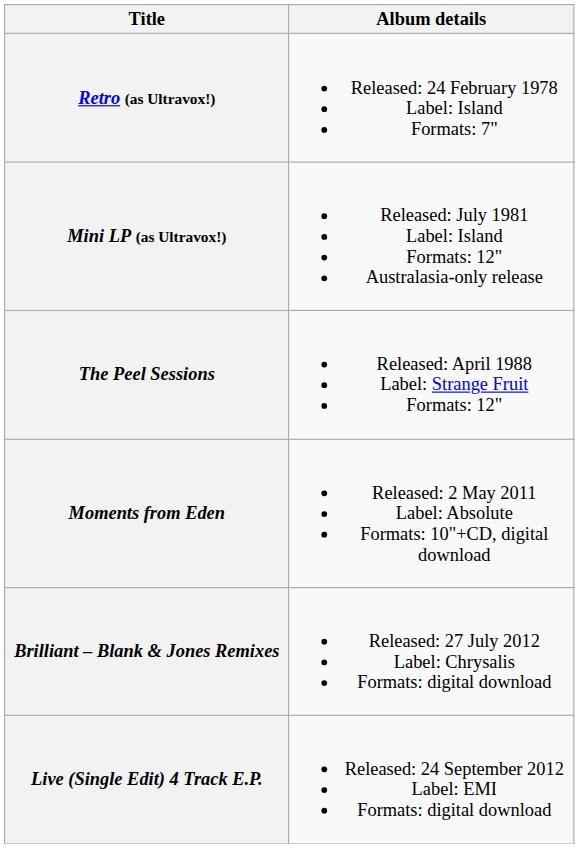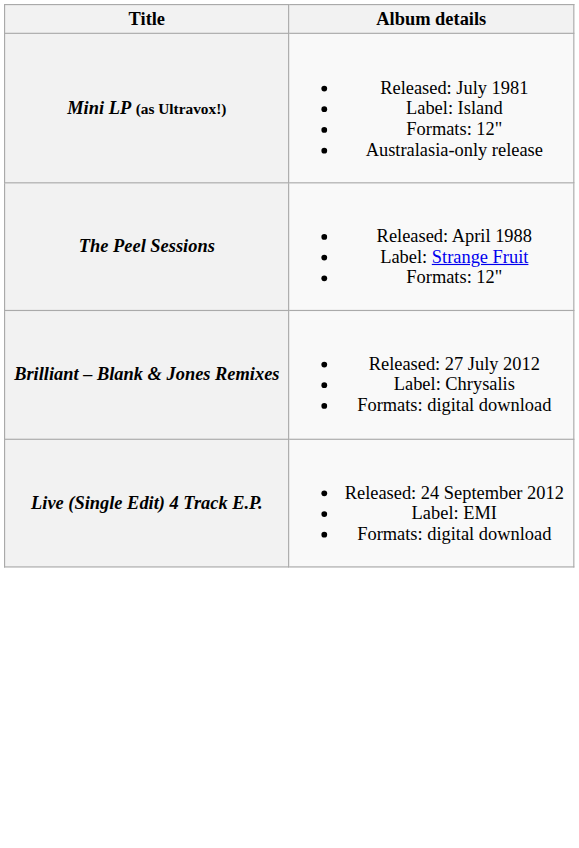- row: Retro (as Ultravox!) | Released: 24 February 1978 Label: Island Formats: 7"
- row: Moments from Eden | Released: 2 May 2011 Label: Absolute Formats: 10"+CD, digital download
